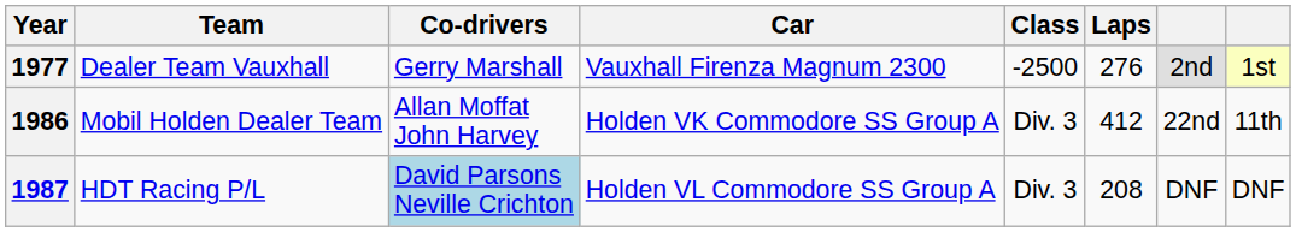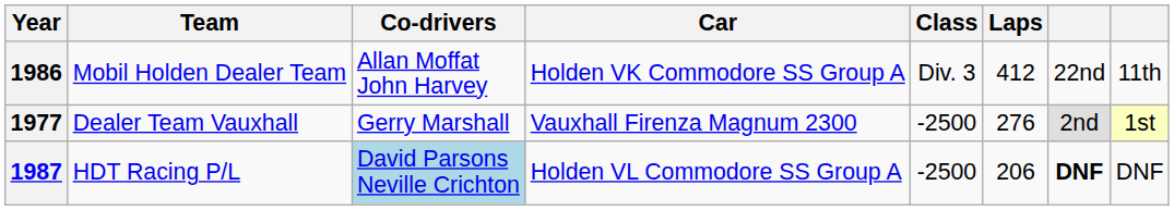rows swapped: 1977 <-> 1986
1987 | Class: Div. 3 -> -2500
1987 | Laps: 208 -> 206
1987 | column 7: normal -> bold
